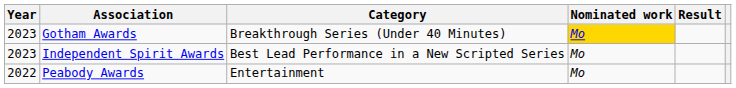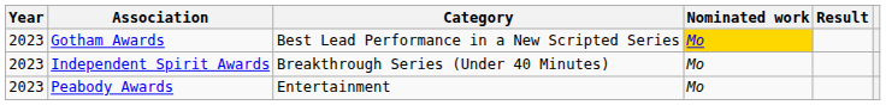Gotham Awards | Category: Breakthrough Series (Under 40 Minutes) -> Best Lead Performance in a New Scripted Series
Independent Spirit Awards | Category: Best Lead Performance in a New Scripted Series -> Breakthrough Series (Under 40 Minutes)
Peabody Awards | Year: 2022 -> 2023
